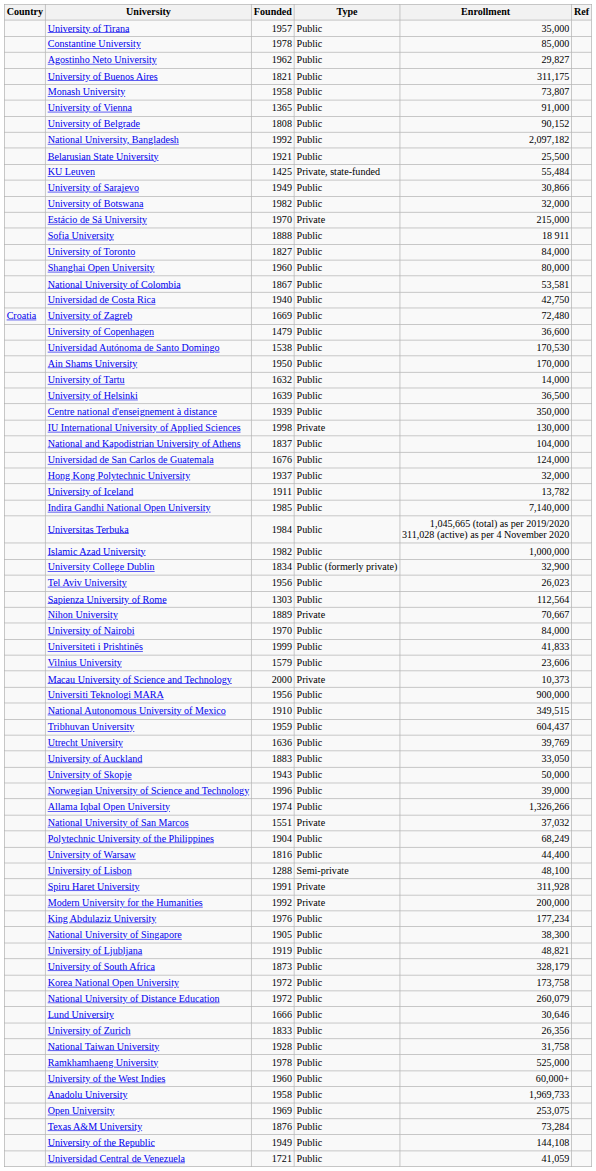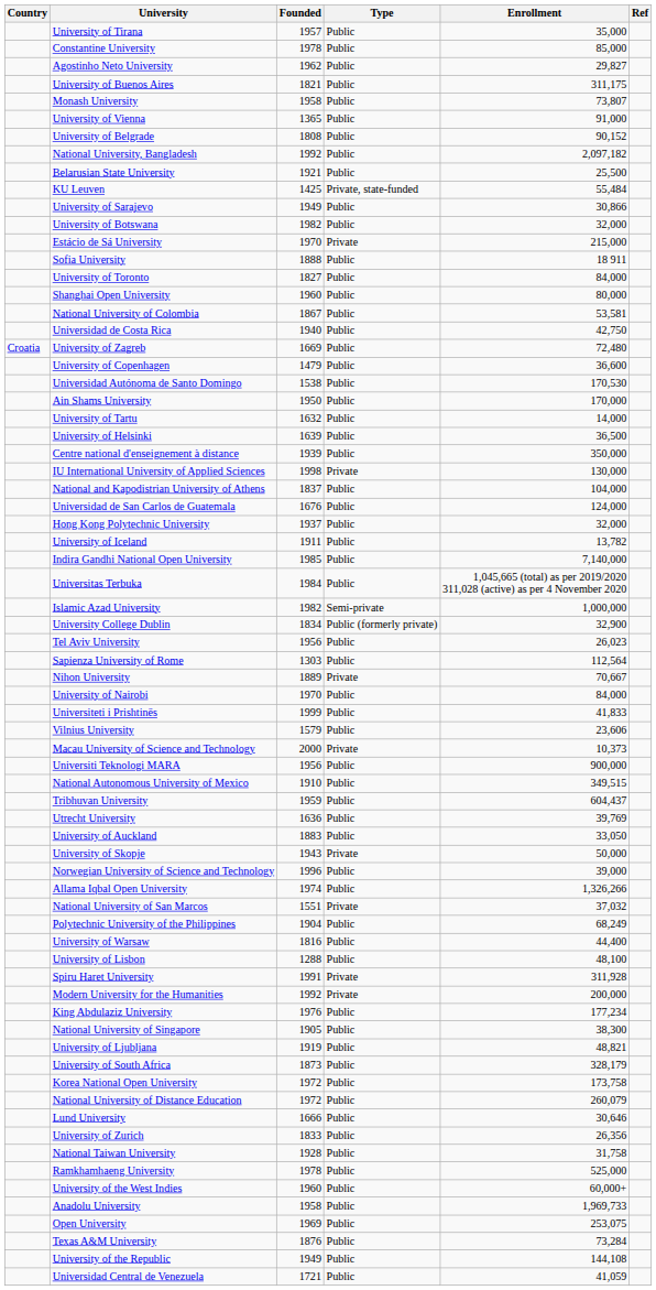Islamic Azad University | Type: Public -> Semi-private
University of Skopje | Type: Public -> Private
University of Lisbon | Type: Semi-private -> Public
